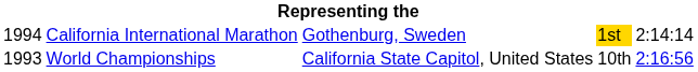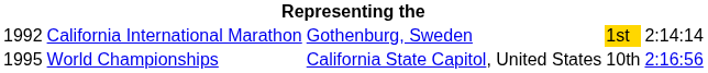California International Marathon | column 1: 1994 -> 1992
World Championships | column 1: 1993 -> 1995
